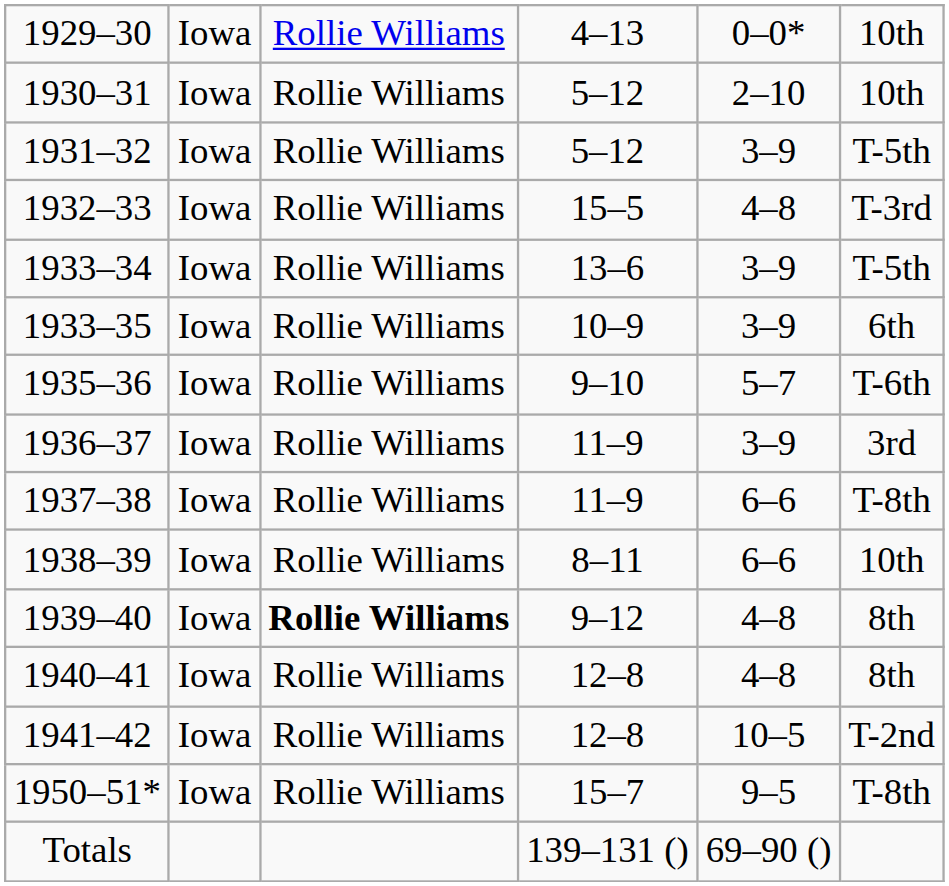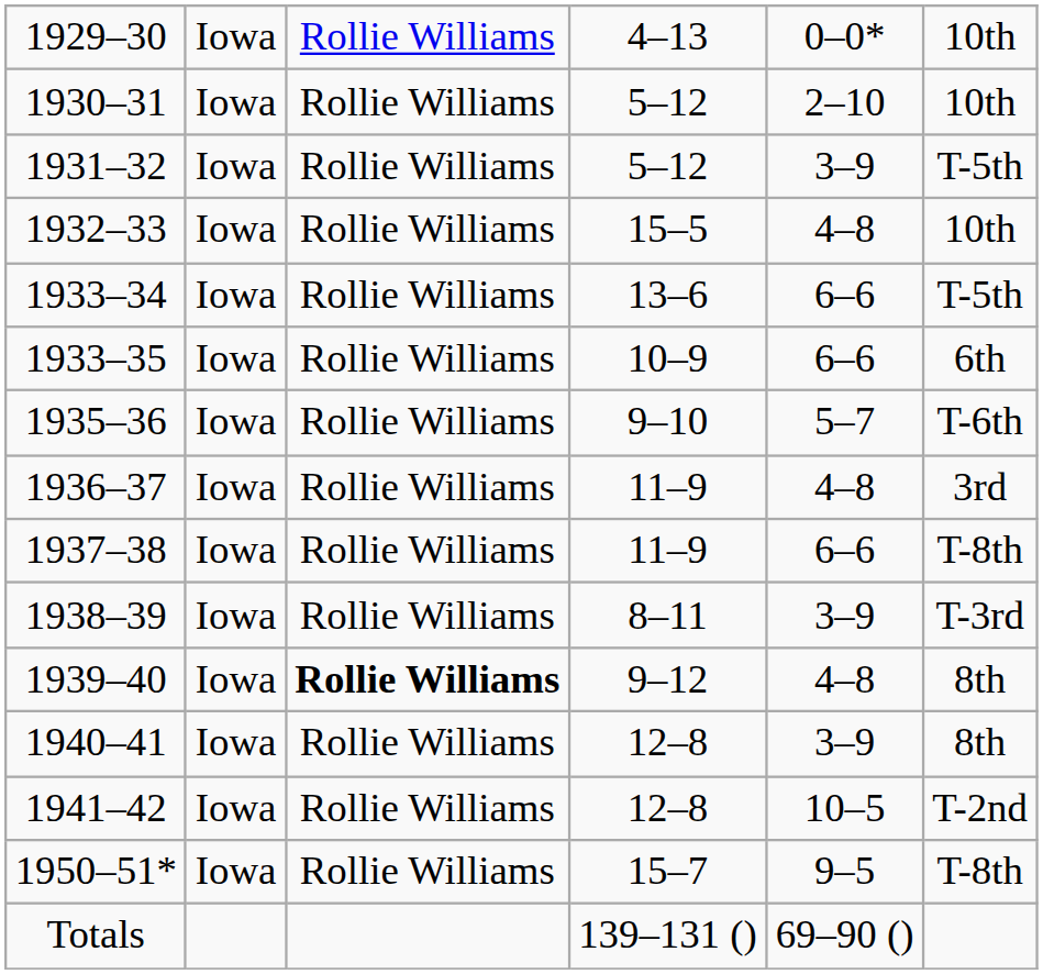1932–33 | column 6: T-3rd -> 10th
1933–34 | column 5: 3–9 -> 6–6
1933–35 | column 5: 3–9 -> 6–6
1936–37 | column 5: 3–9 -> 4–8
1938–39 | column 5: 6–6 -> 3–9
1938–39 | column 6: 10th -> T-3rd
1940–41 | column 5: 4–8 -> 3–9
